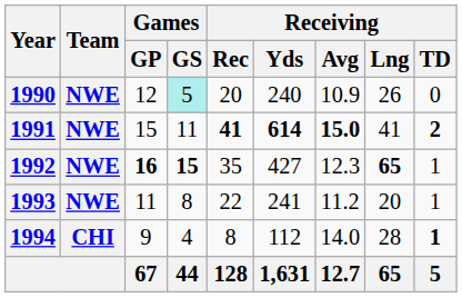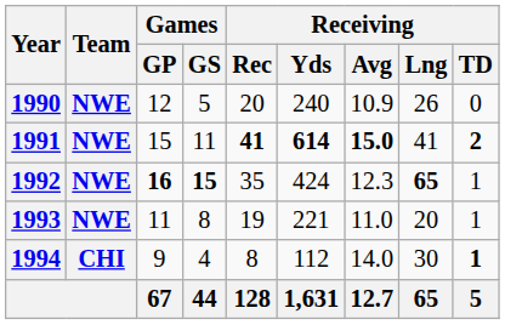1990 | Games / GS: paleturquoise background -> no background
1992 | Receiving / Yds: 427 -> 424
1993 | Receiving / Rec: 22 -> 19
1993 | Receiving / Yds: 241 -> 221
1993 | Receiving / Avg: 11.2 -> 11.0
1994 | Receiving / Lng: 28 -> 30
